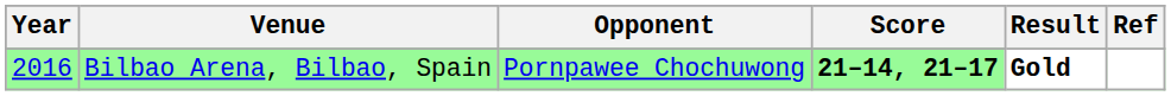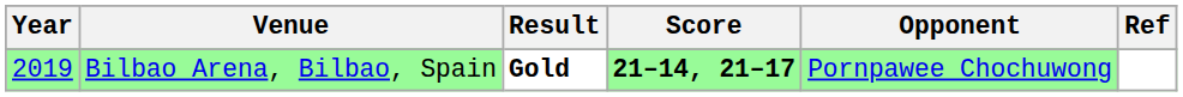columns swapped: Opponent <-> Result
Bilbao Arena, Bilbao, Spain | Year: 2016 -> 2019
